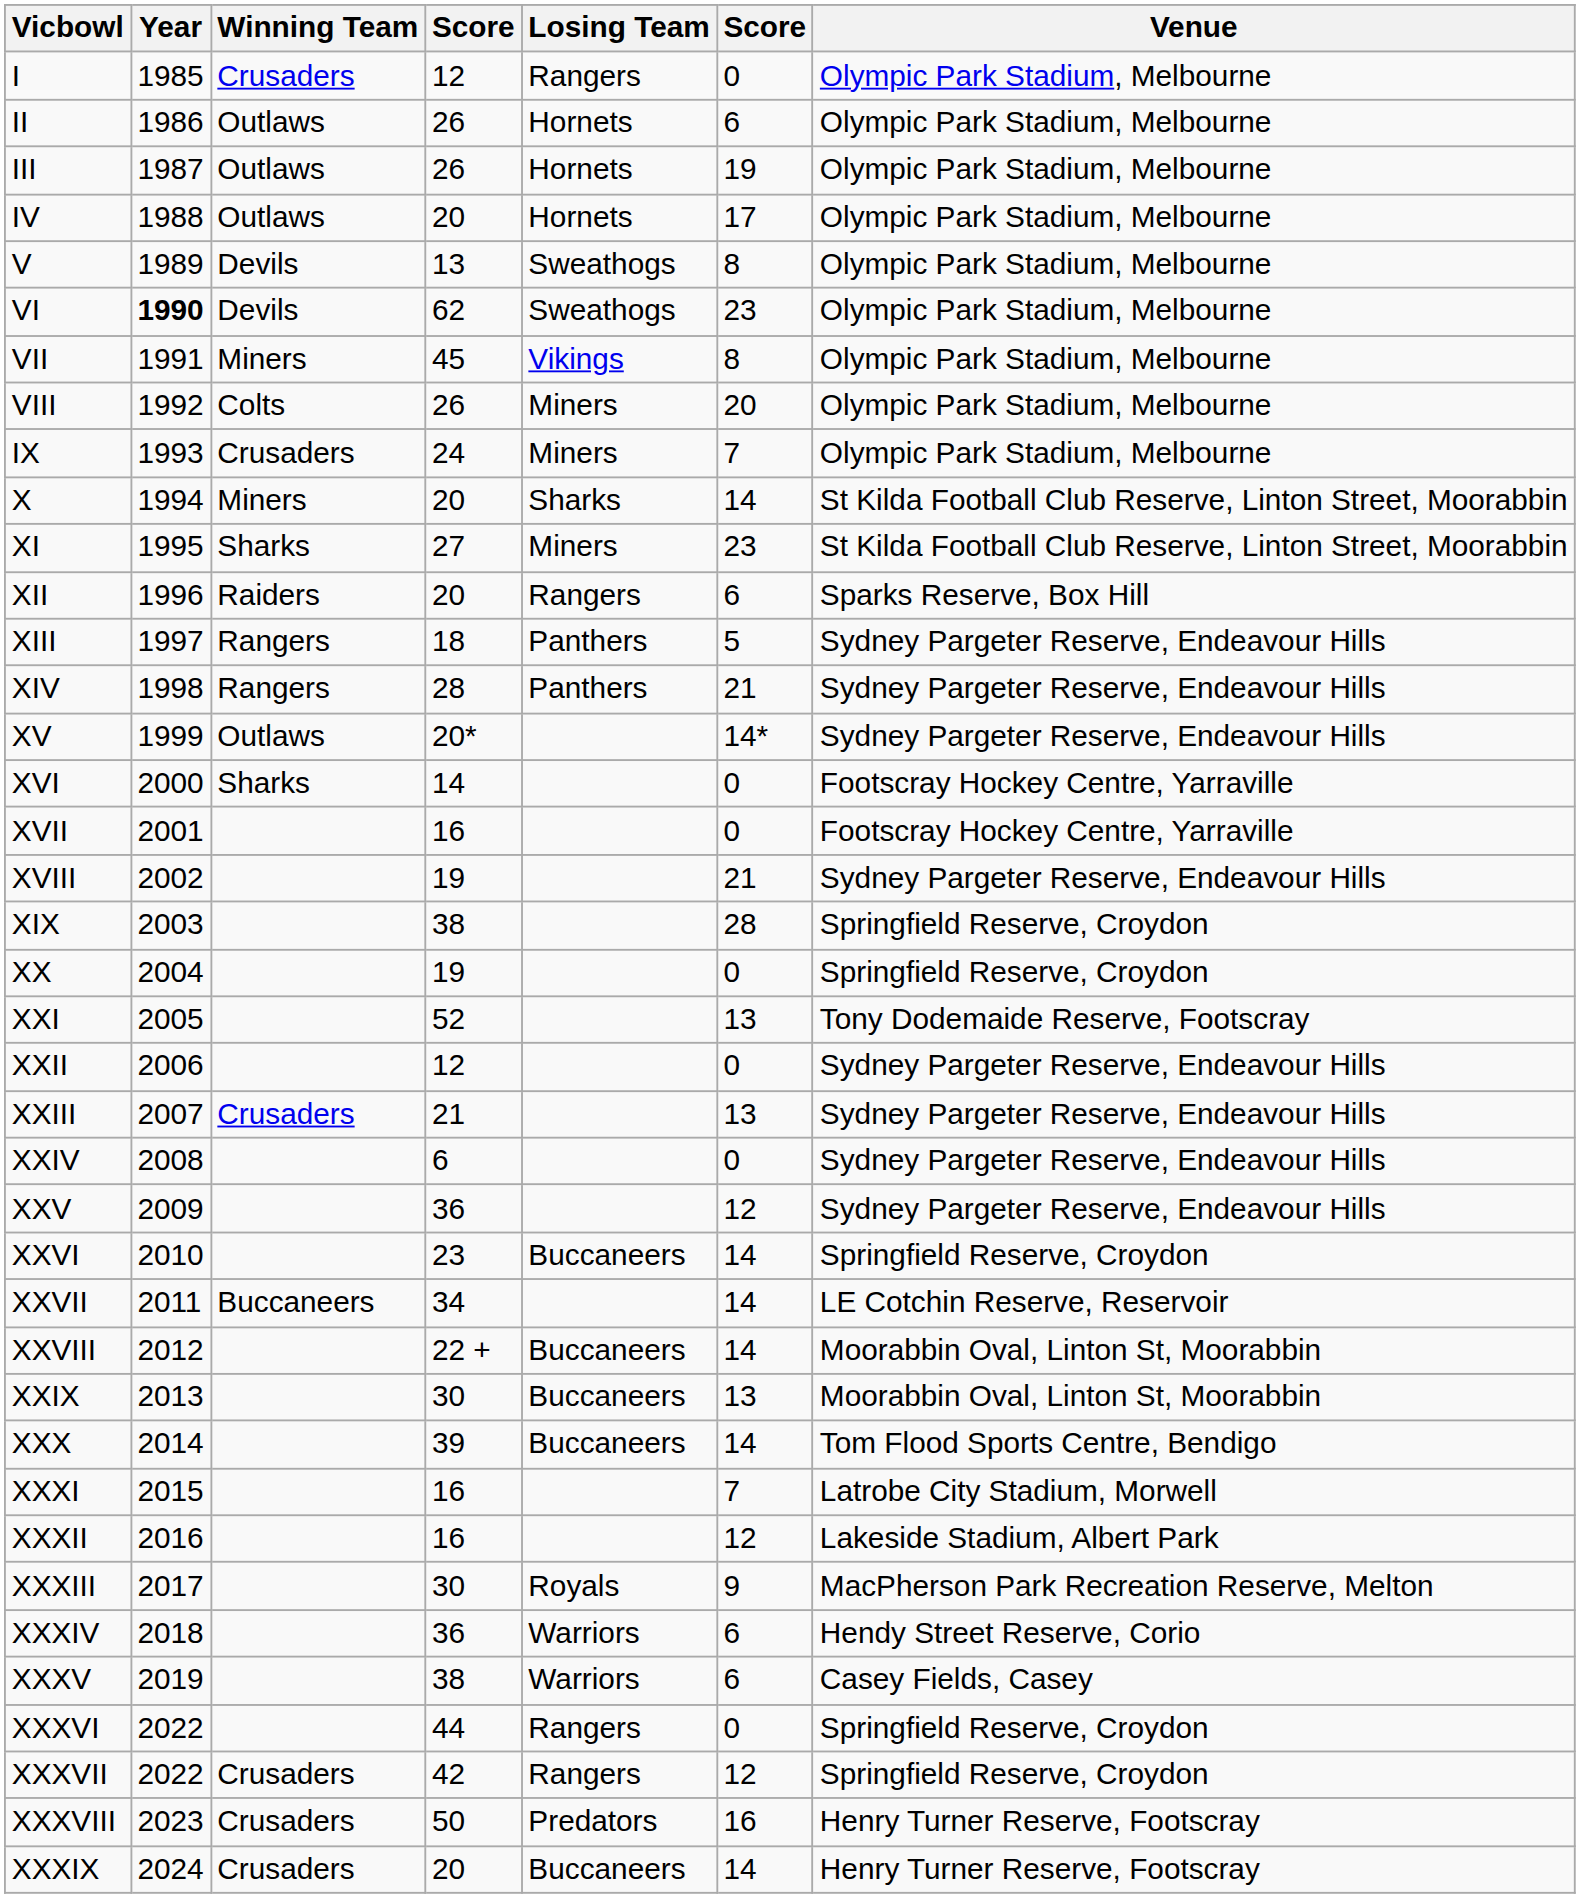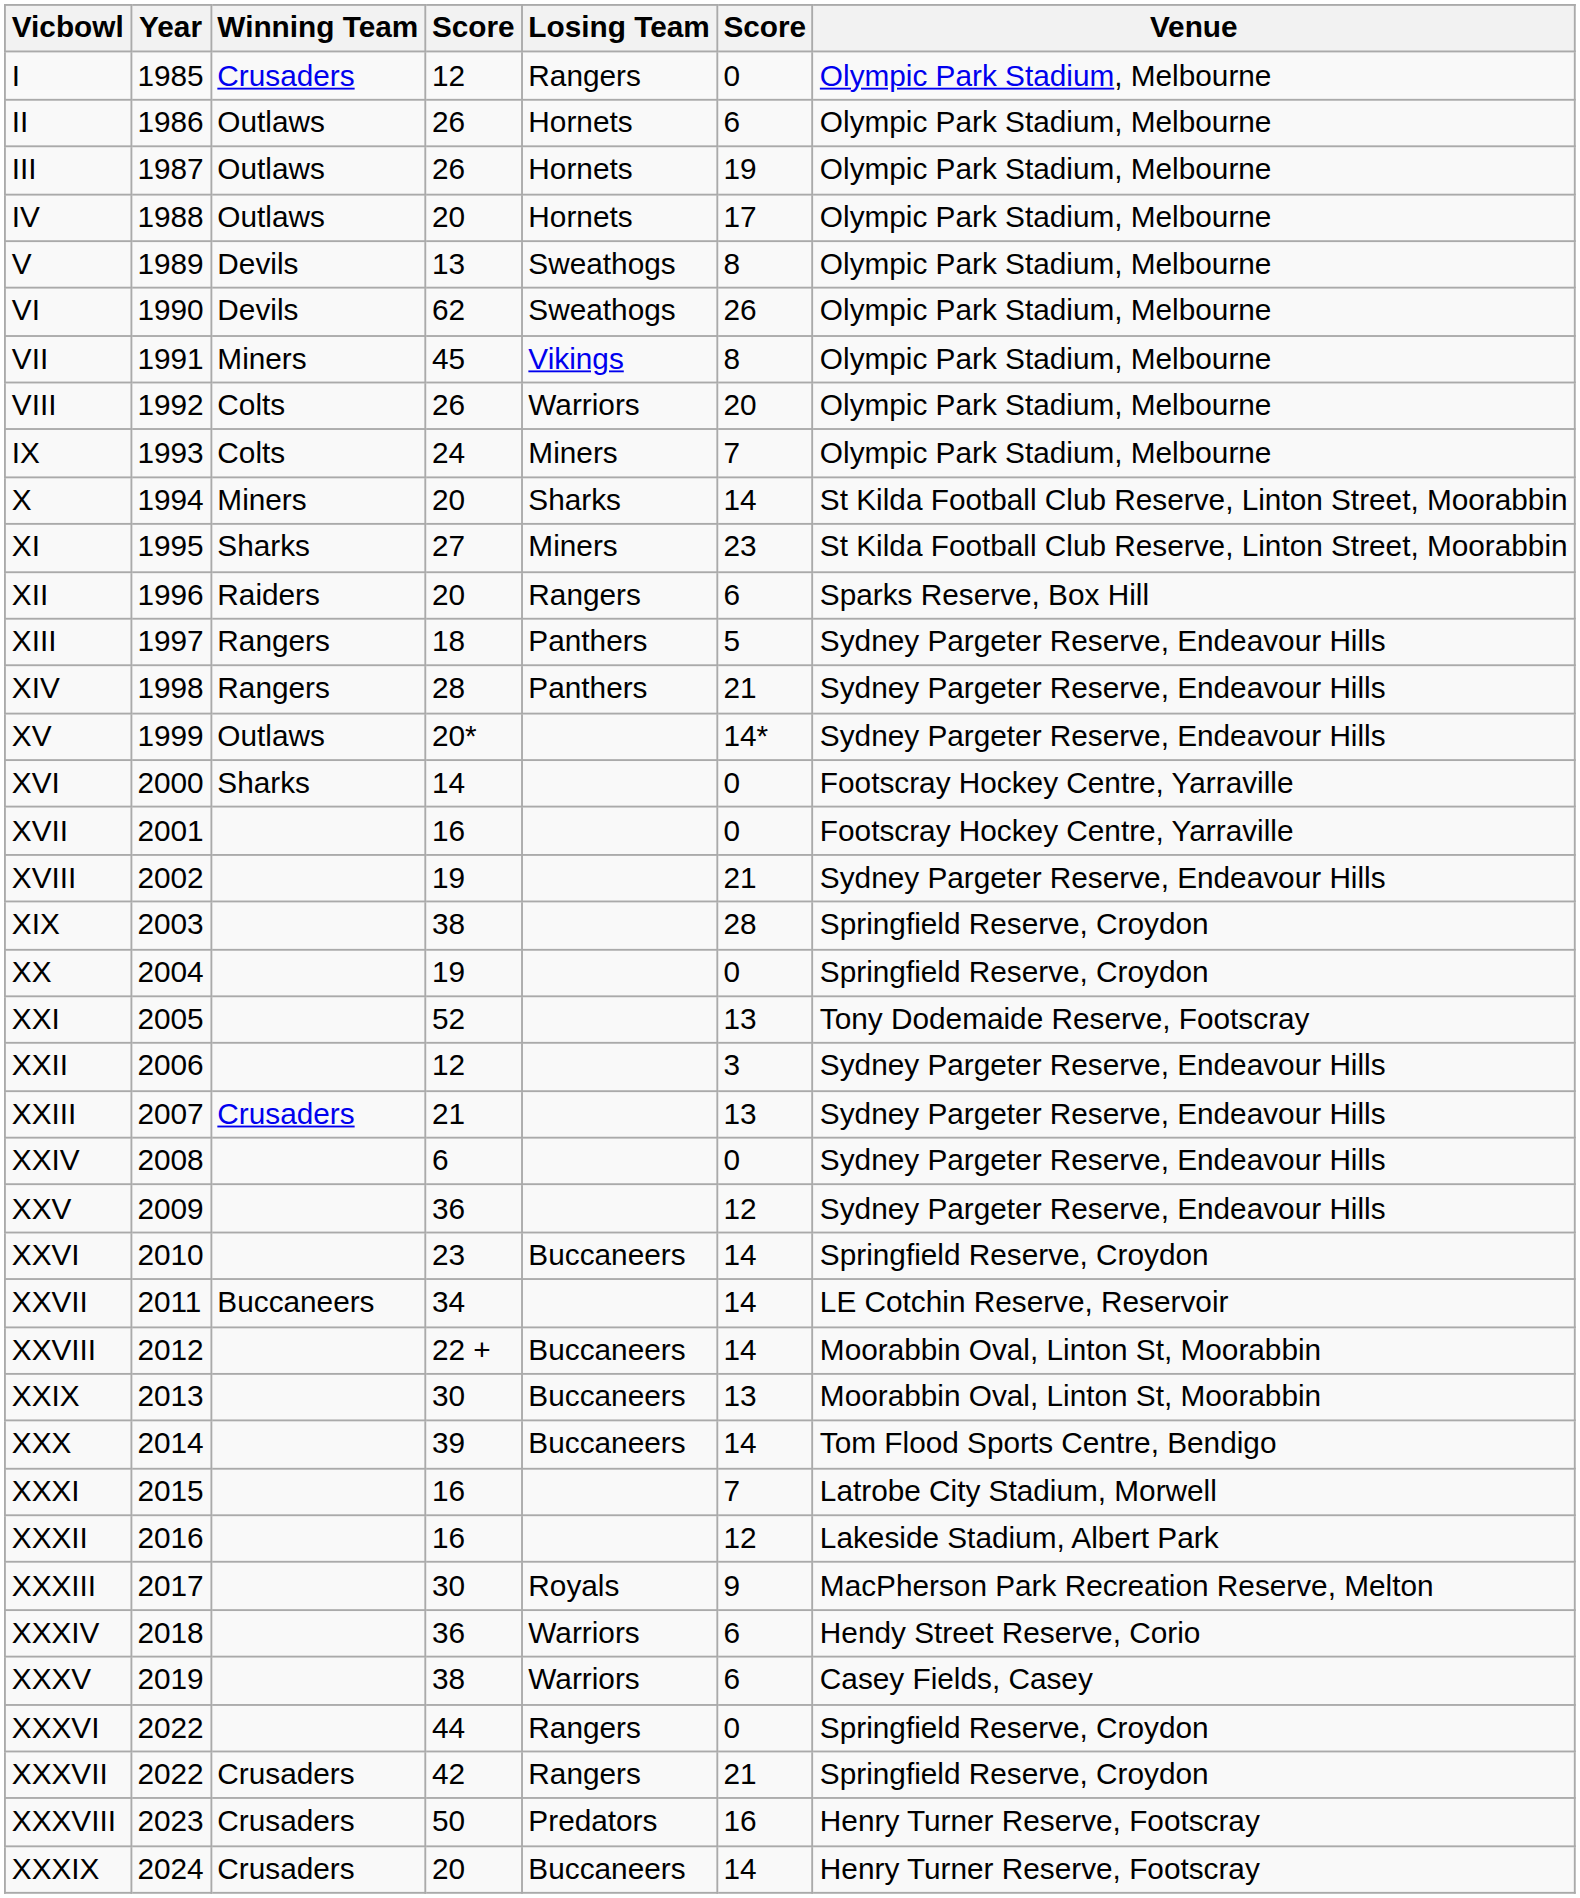VI | Year: bold -> normal
VI | column 6: 23 -> 26
VIII | Losing Team: Miners -> Warriors
IX | Winning Team: Crusaders -> Colts
XXII | column 6: 0 -> 3
XXXVII | column 6: 12 -> 21
